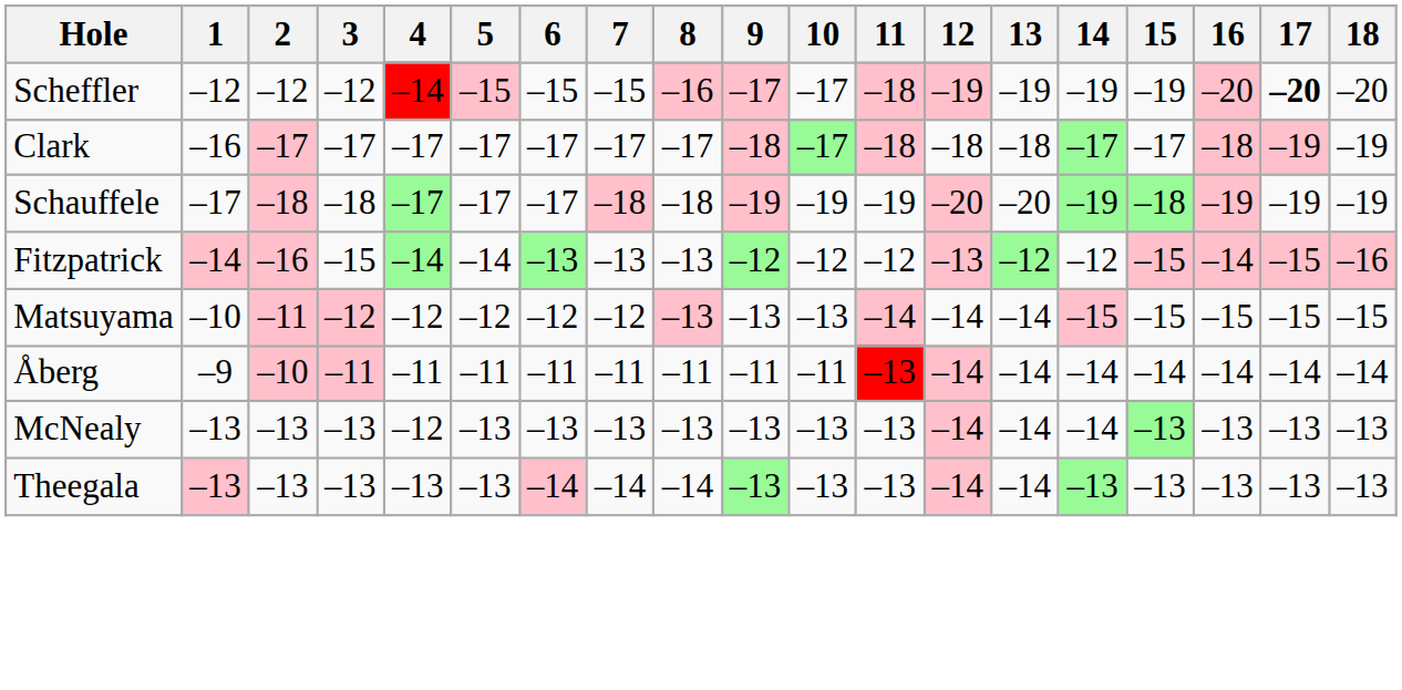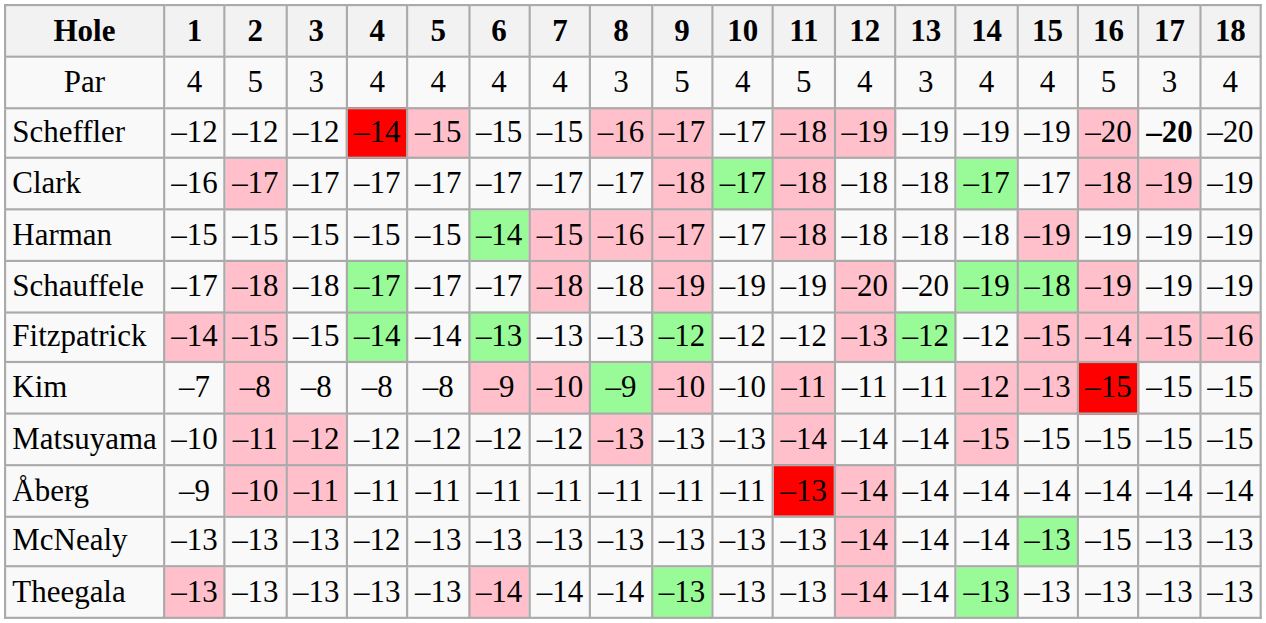+ row: Par | 4 | 5 | 3 | 4 | 4 | 4 | 4 | 3 | 5 | 4 | 5 | 4 | 3 | 4 | 4 | 5 | 3 | 4
+ row: Harman | –15 | –15 | –15 | –15 | –15 | –14 | –15 | –16 | –17 | –17 | –18 | –18 | –18 | –18 | –19 | –19 | –19 | –19
Fitzpatrick | 2: –16 -> –15
+ row: Kim | –7 | –8 | –8 | –8 | –8 | –9 | –10 | –9 | –10 | –10 | –11 | –11 | –11 | –12 | –13 | –15 | –15 | –15
McNealy | 16: –13 -> –15
